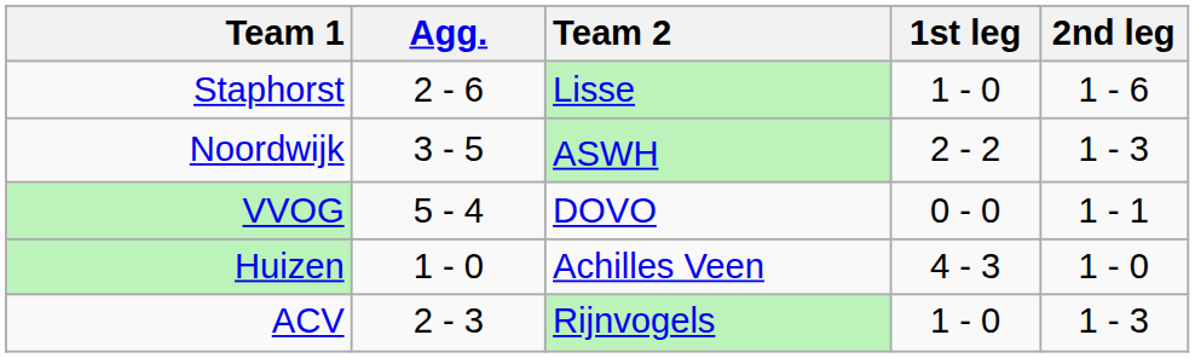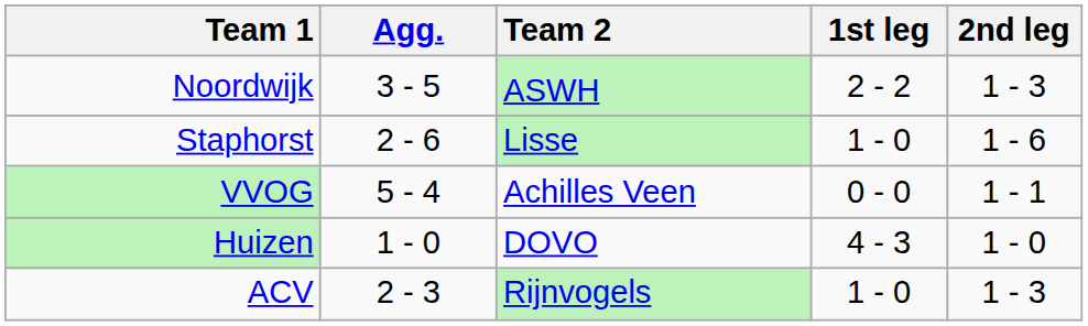rows swapped: Staphorst <-> Noordwijk
VVOG | Team 2: DOVO -> Achilles Veen
Huizen | Team 2: Achilles Veen -> DOVO
